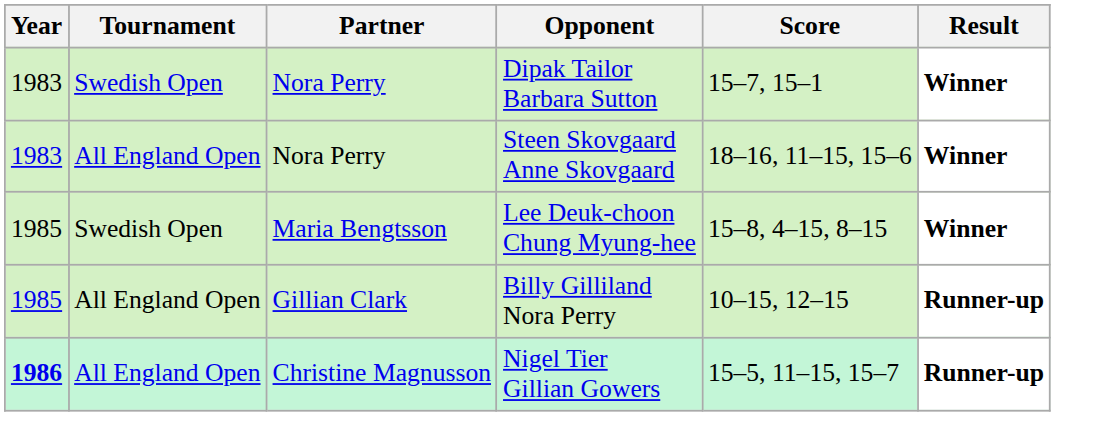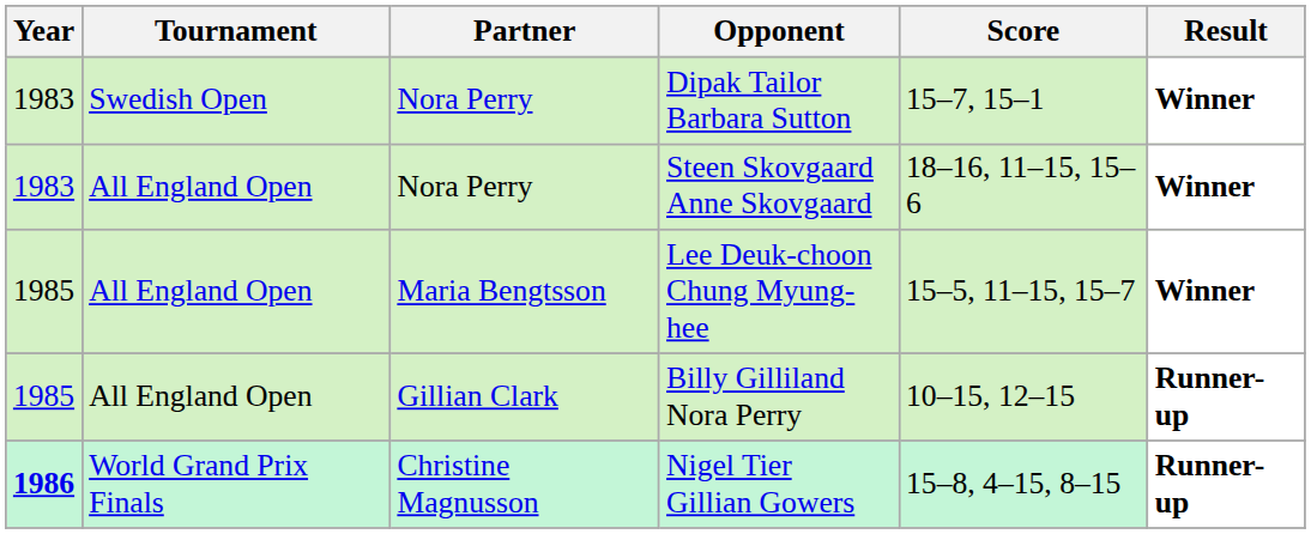Lee Deuk-choon Chung Myung-hee | Tournament: Swedish Open -> All England Open
Lee Deuk-choon Chung Myung-hee | Score: 15–8, 4–15, 8–15 -> 15–5, 11–15, 15–7
Nigel Tier Gillian Gowers | Tournament: All England Open -> World Grand Prix Finals
Nigel Tier Gillian Gowers | Score: 15–5, 11–15, 15–7 -> 15–8, 4–15, 8–15
